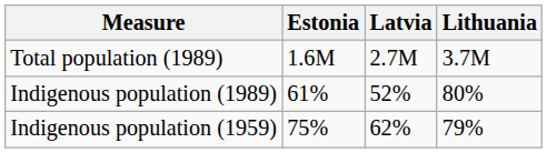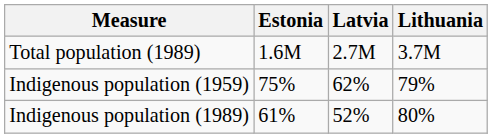rows swapped: Indigenous population (1959) <-> Indigenous population (1989)
